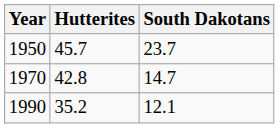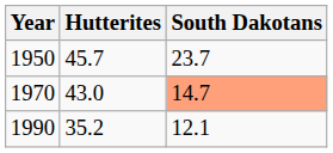1970 | Hutterites: 42.8 -> 43.0
1970 | South Dakotans: no background -> lightsalmon background
